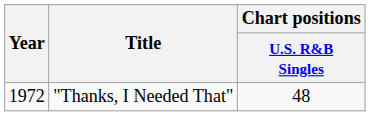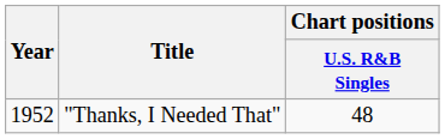"Thanks, I Needed That" | Year: 1972 -> 1952
